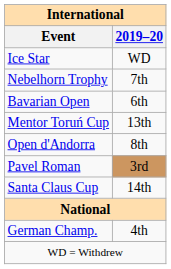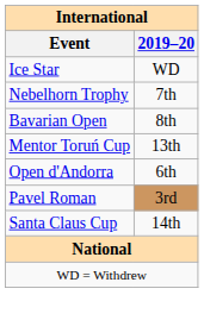Bavarian Open | 2019–20: 6th -> 8th
Open d'Andorra | 2019–20: 8th -> 6th
- row: German Champ. | 4th
